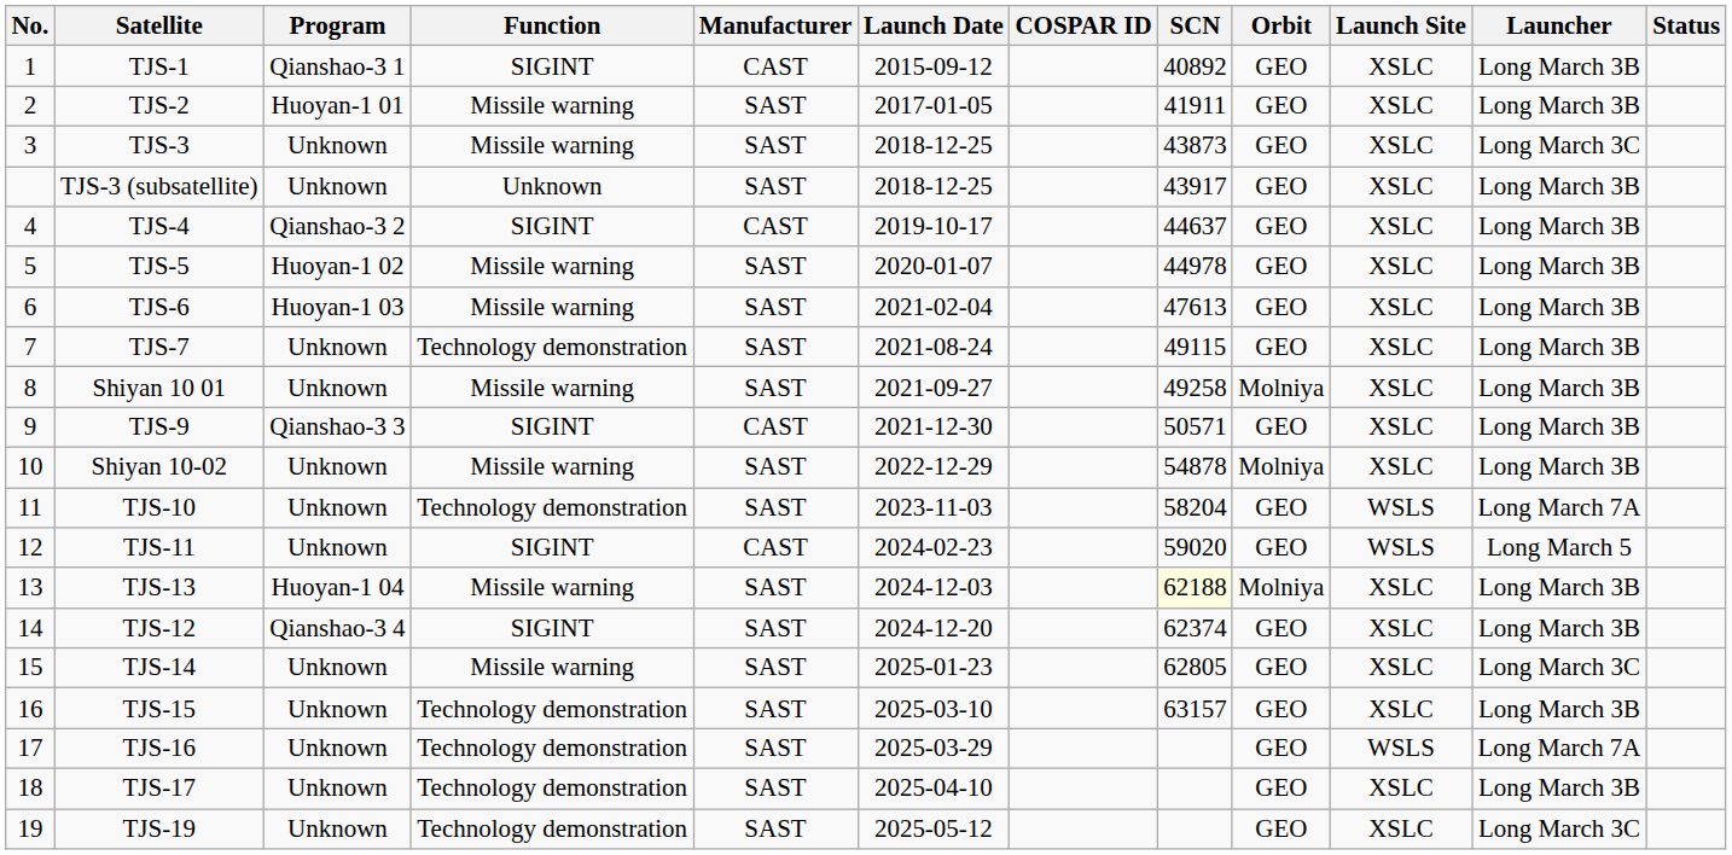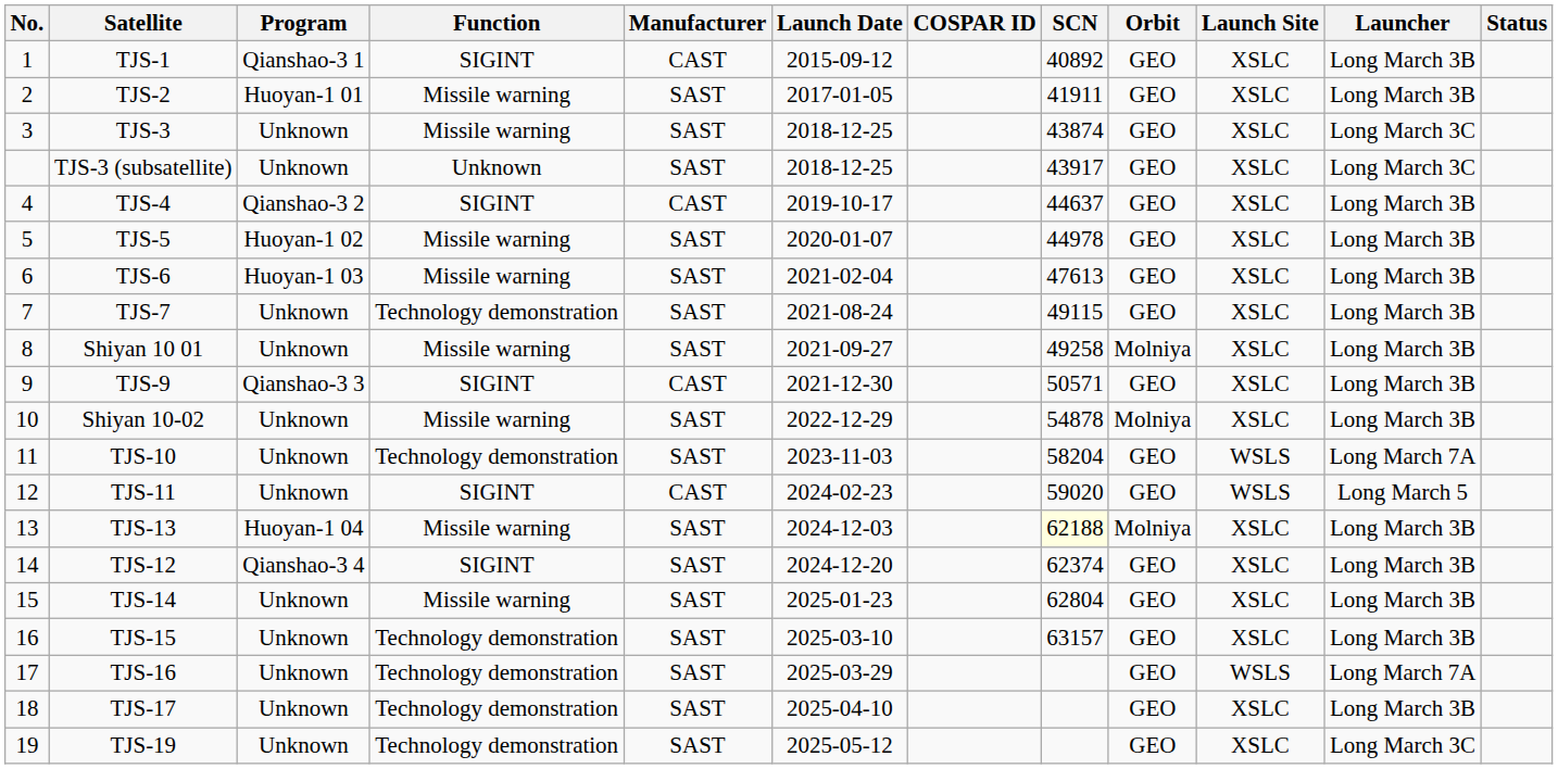TJS-3 | SCN: 43873 -> 43874
TJS-3 (subsatellite) | Launcher: Long March 3B -> Long March 3C
TJS-14 | SCN: 62805 -> 62804
TJS-14 | Launcher: Long March 3C -> Long March 3B
